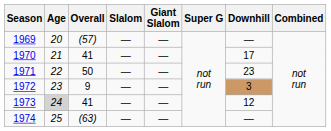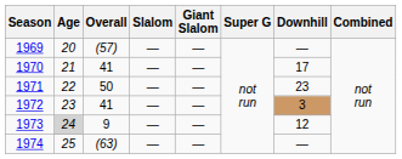1972 | Overall: 9 -> 41
1973 | Overall: 41 -> 9
